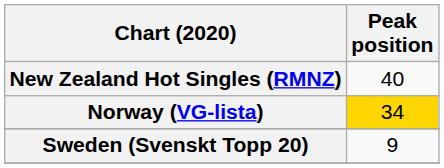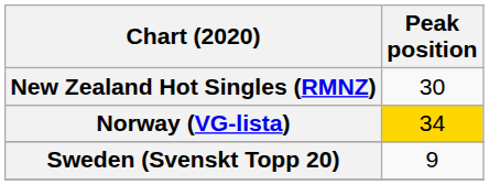New Zealand Hot Singles (RMNZ) | Peak position: 40 -> 30
